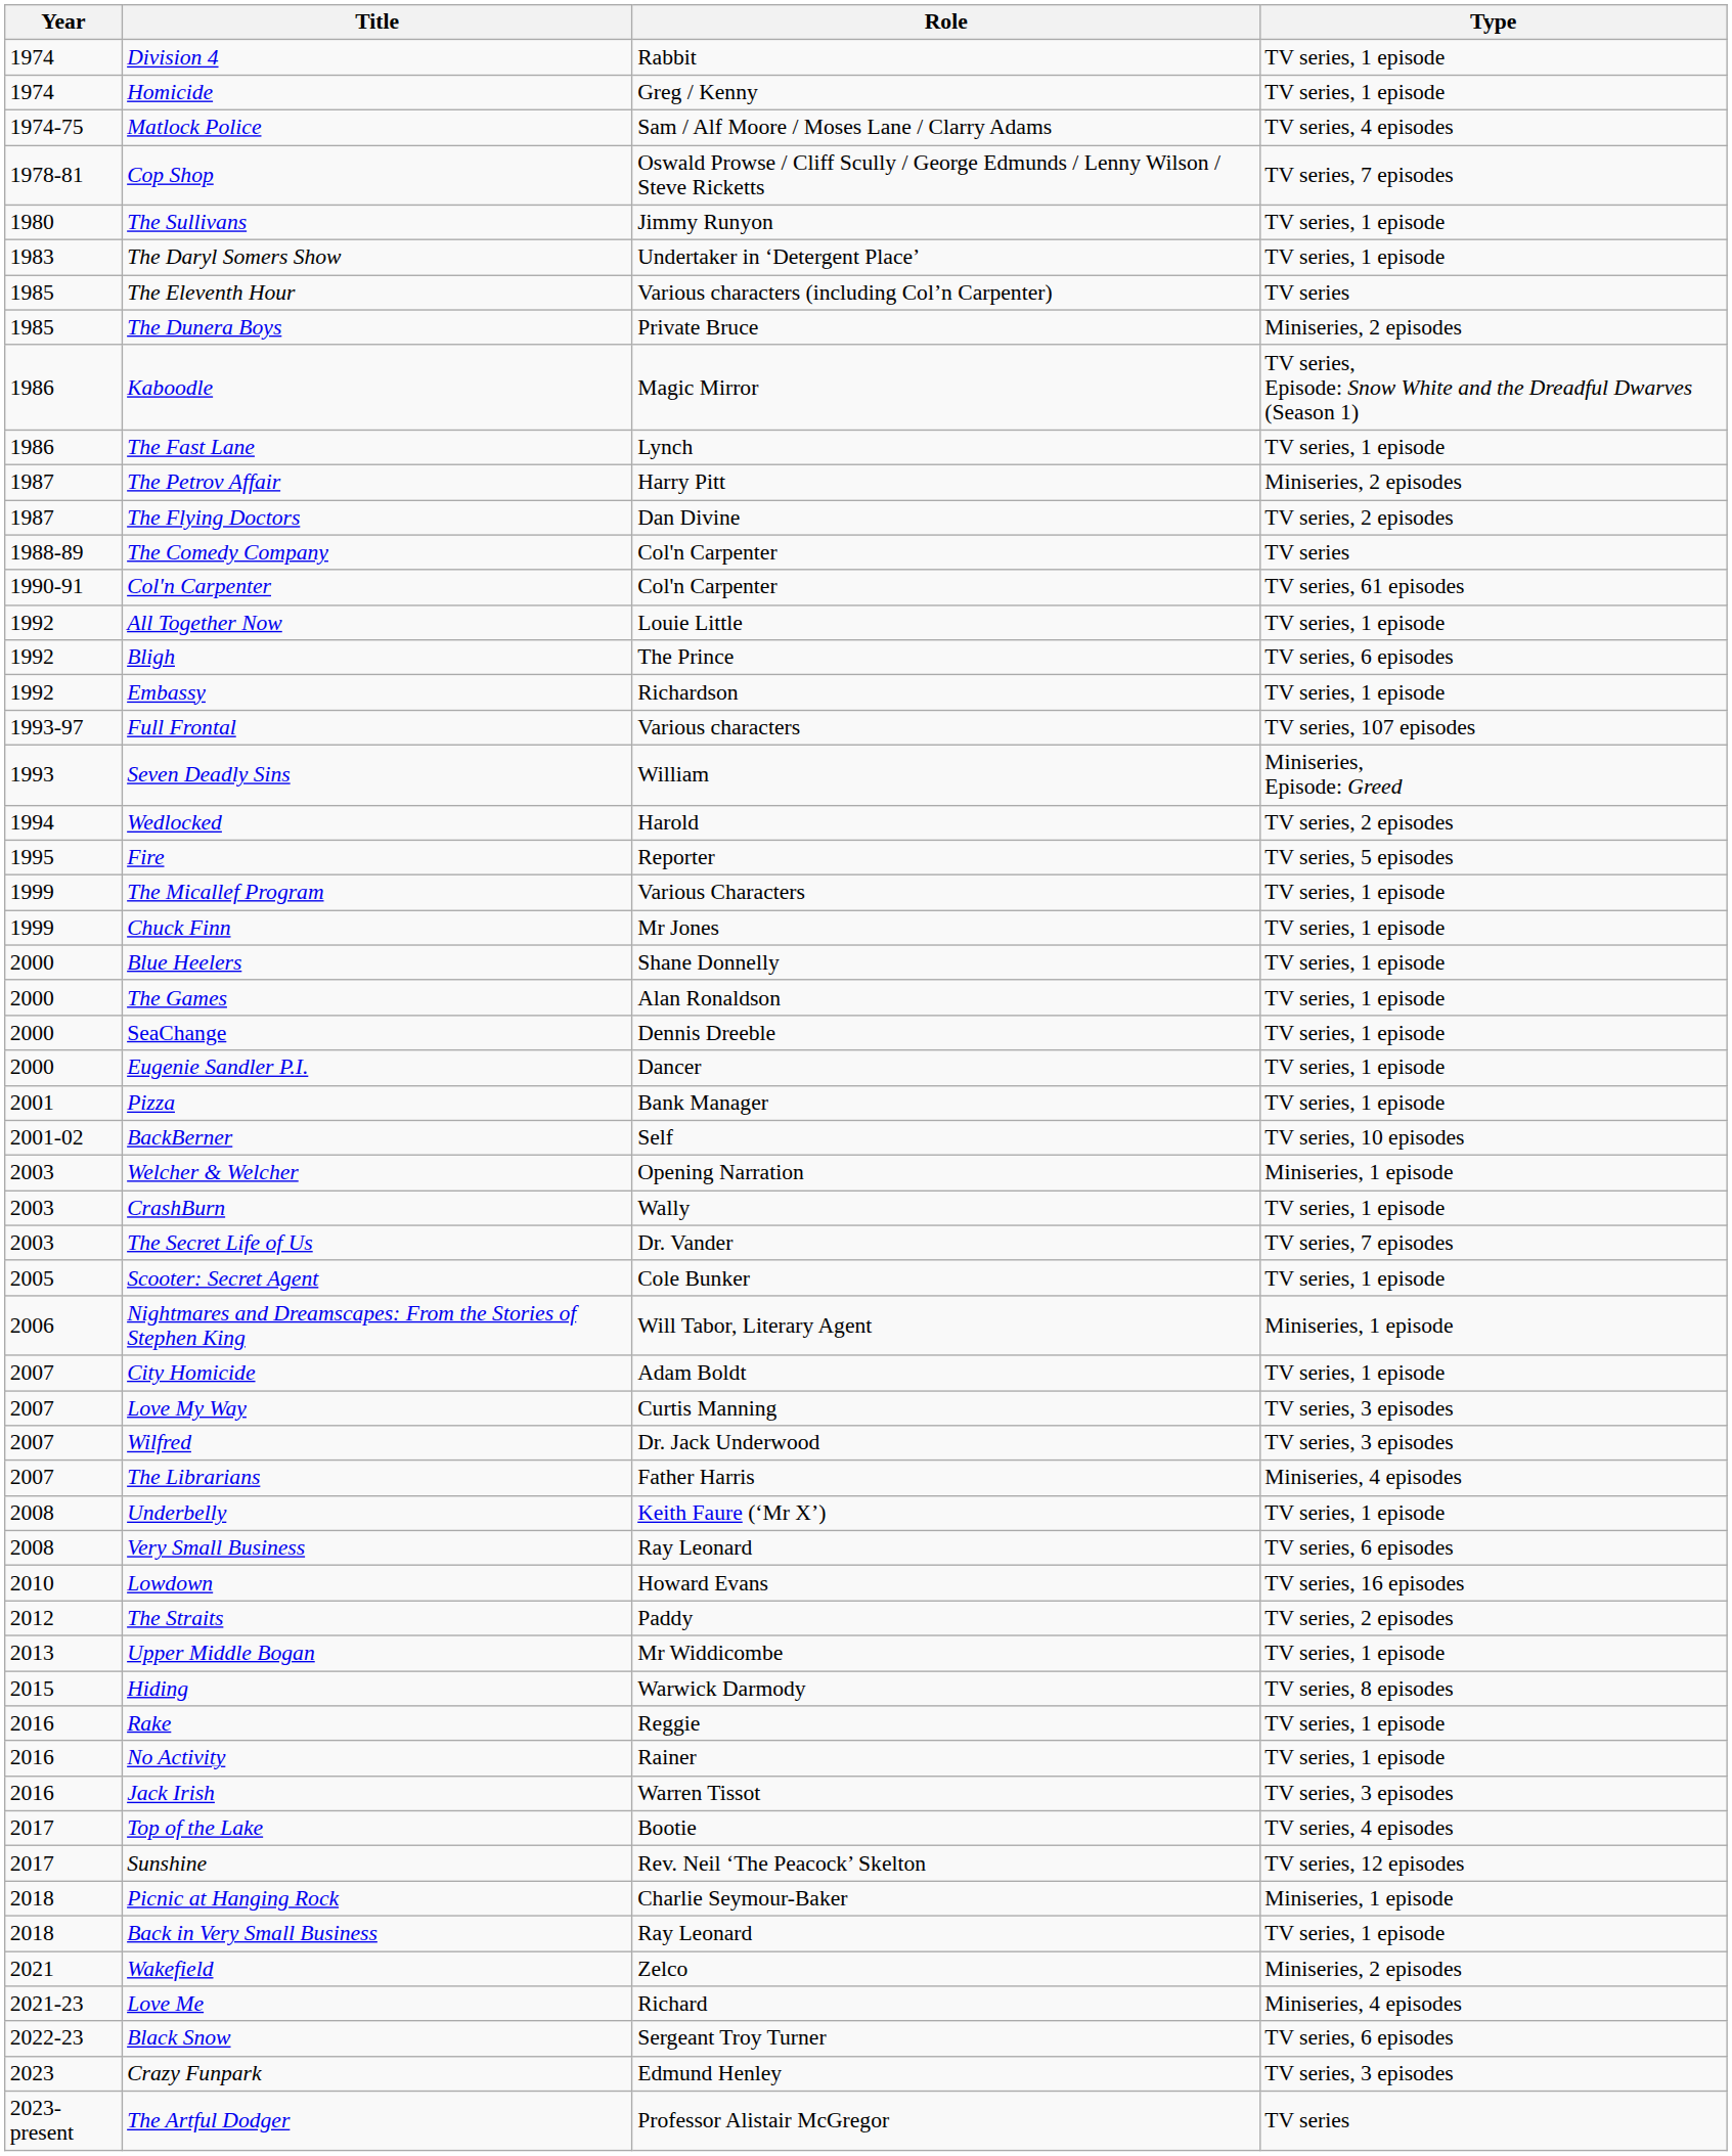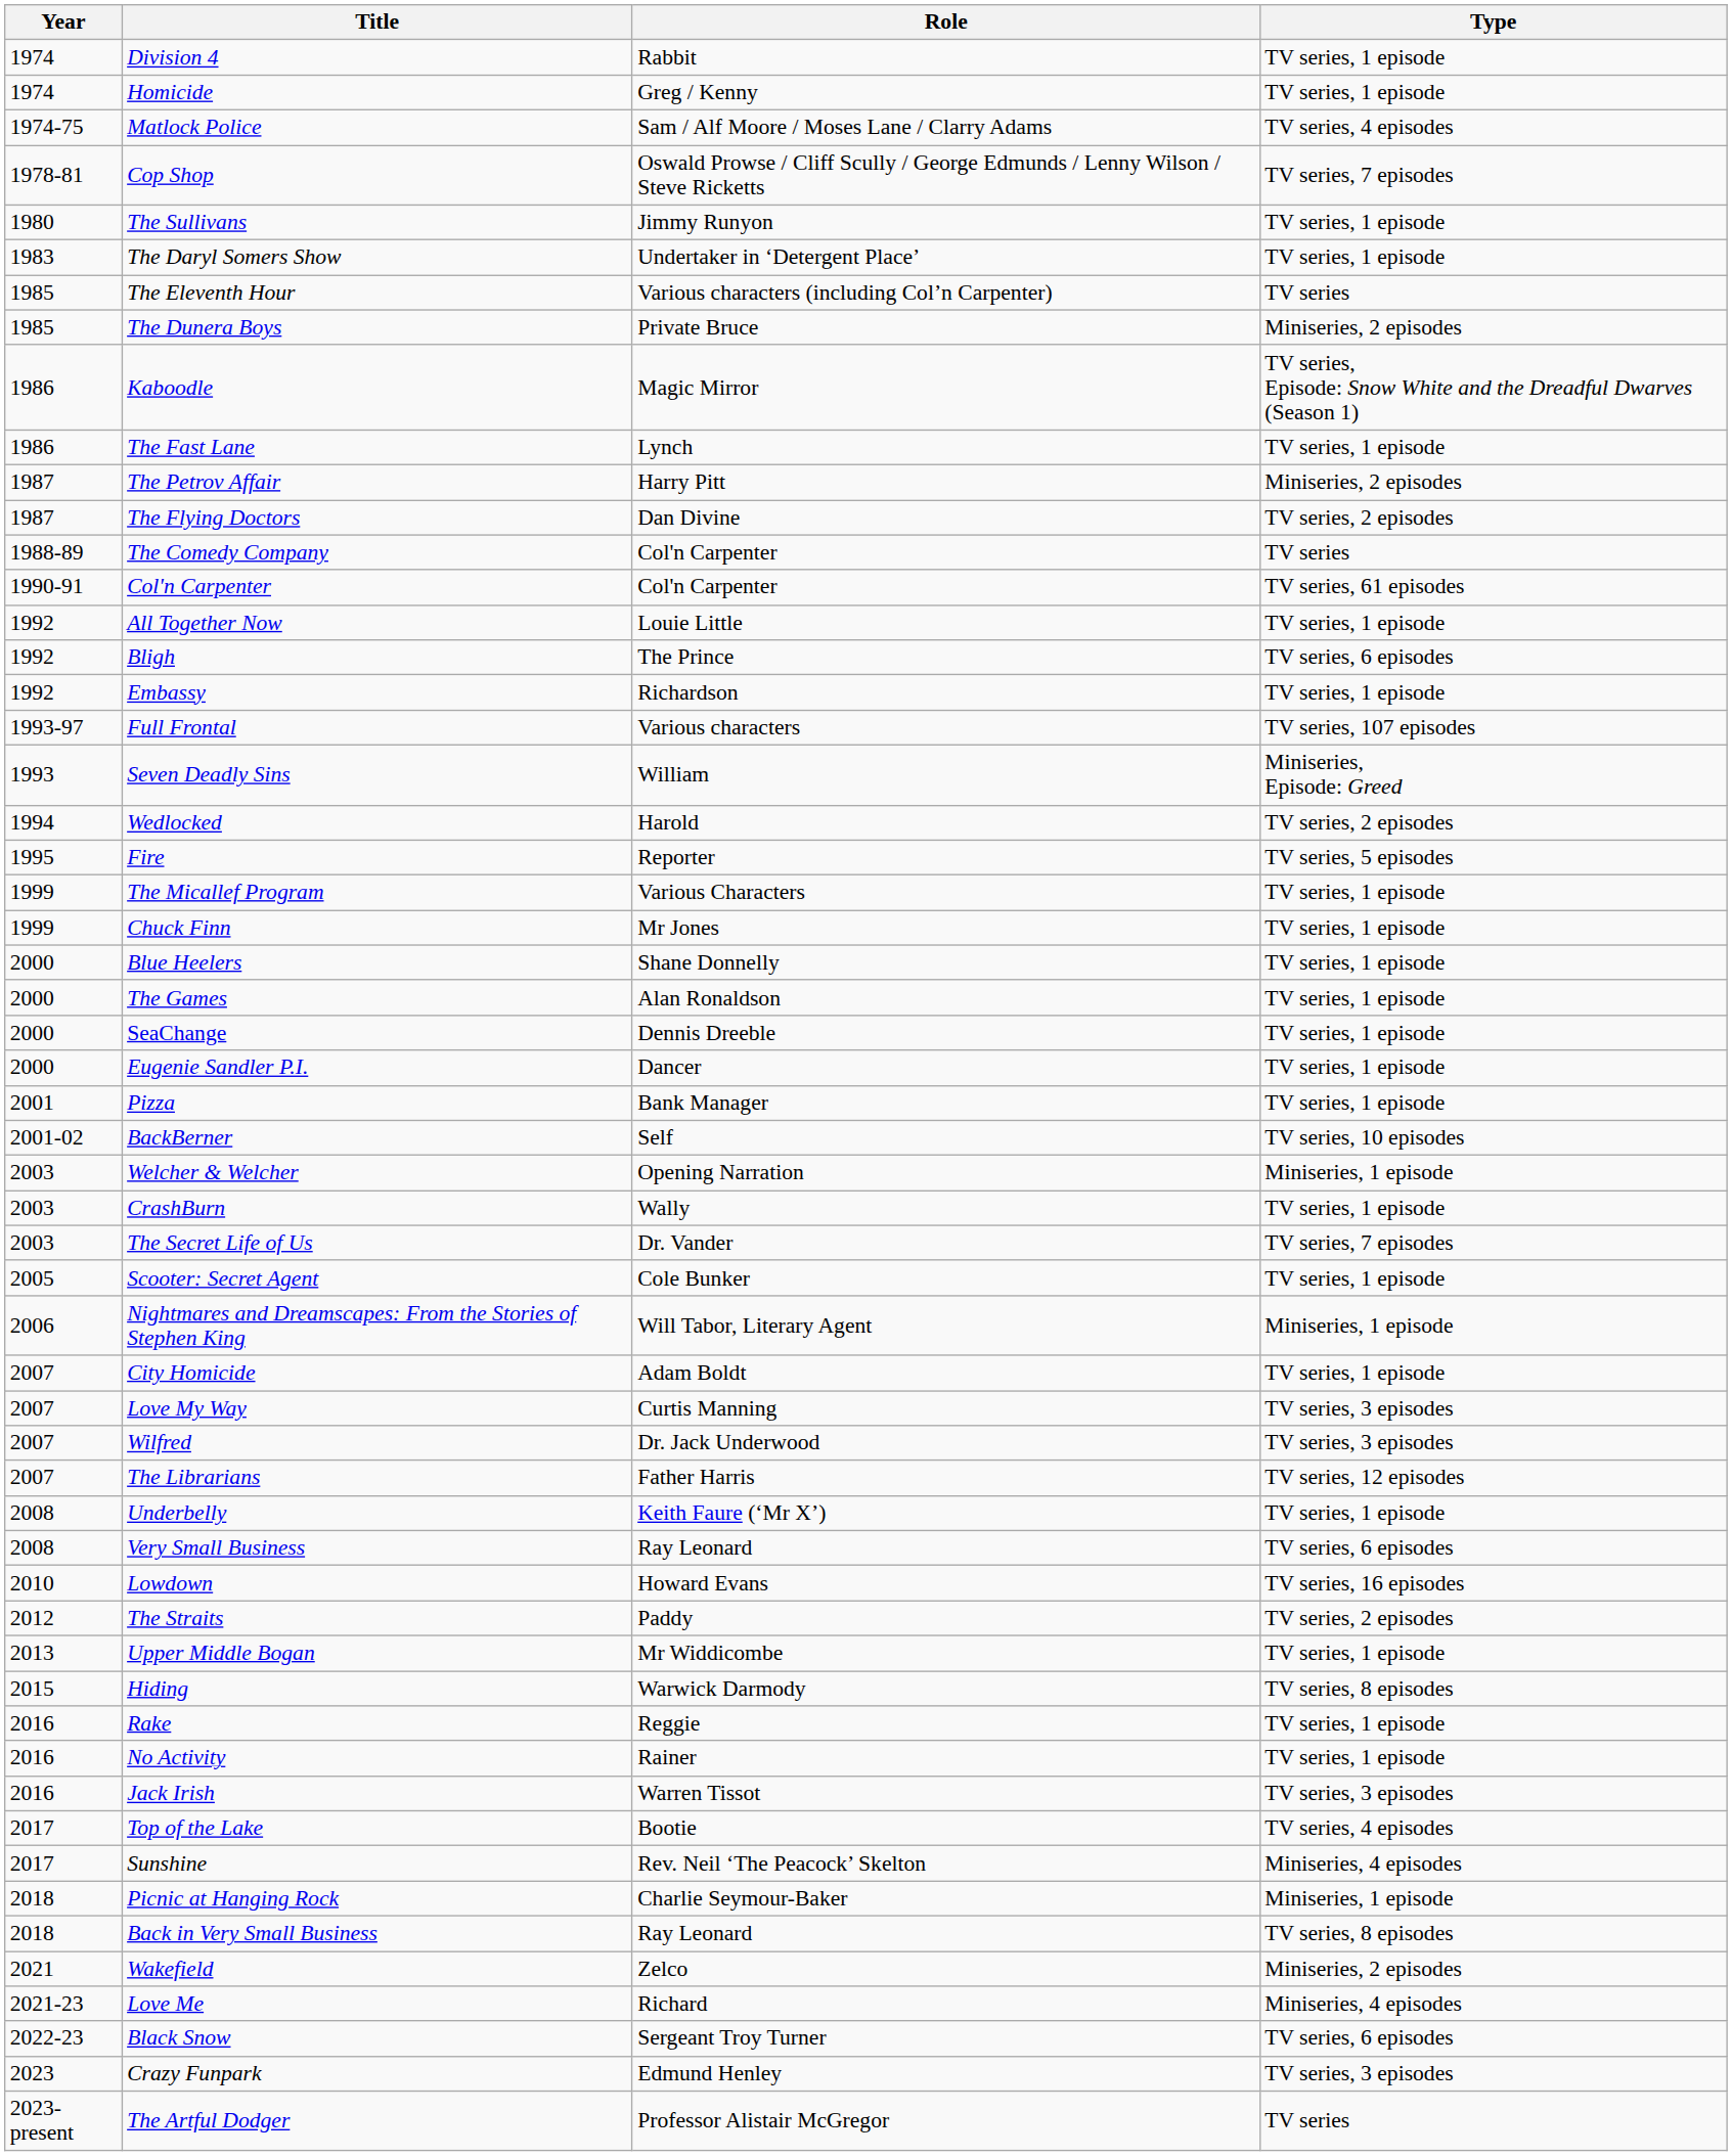The Librarians | Type: Miniseries, 4 episodes -> TV series, 12 episodes
Sunshine | Type: TV series, 12 episodes -> Miniseries, 4 episodes
Back in Very Small Business | Type: TV series, 1 episode -> TV series, 8 episodes
